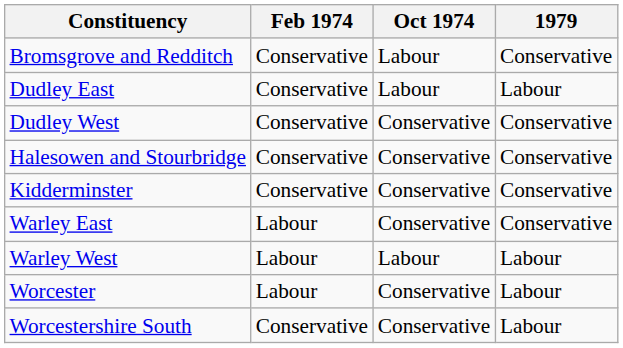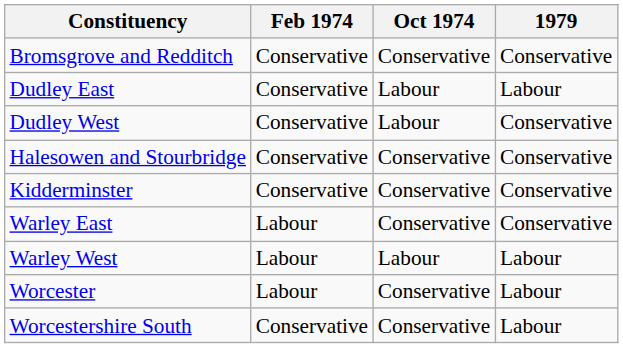Bromsgrove and Redditch | Oct 1974: Labour -> Conservative
Dudley West | Oct 1974: Conservative -> Labour
